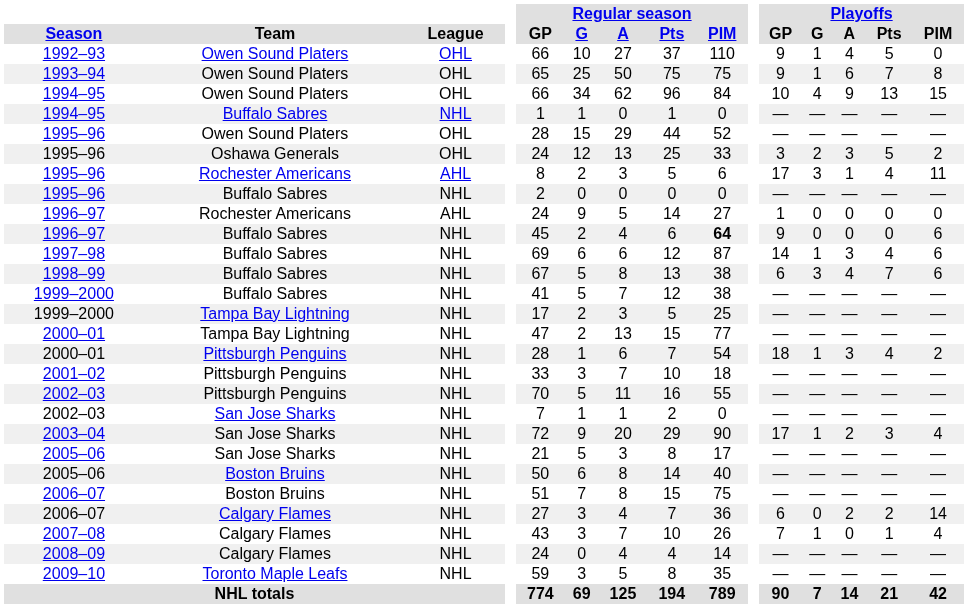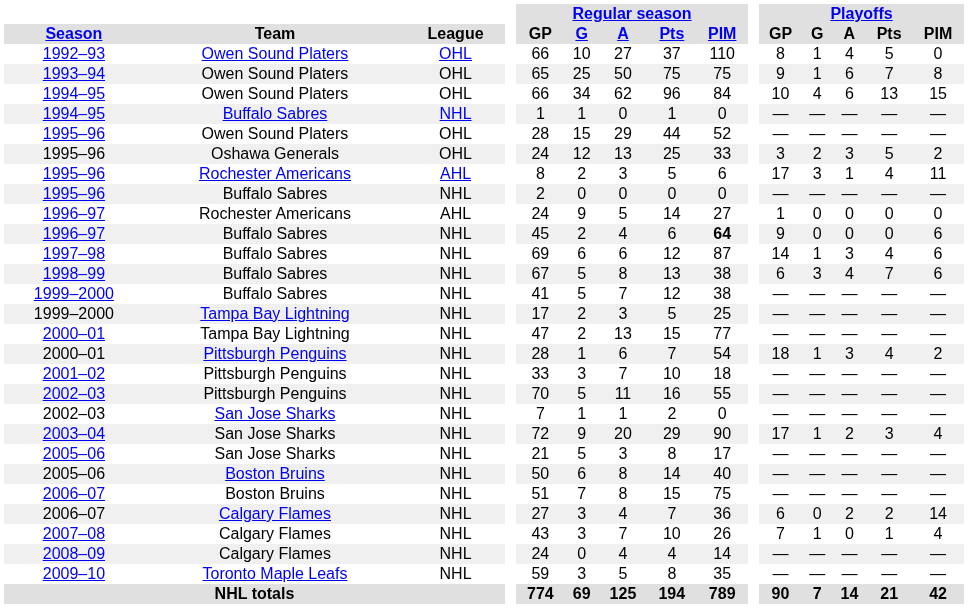1992–93 | Playoffs / GP: 9 -> 8
1994–95 / Owen Sound Platers | Playoffs / A: 9 -> 6
